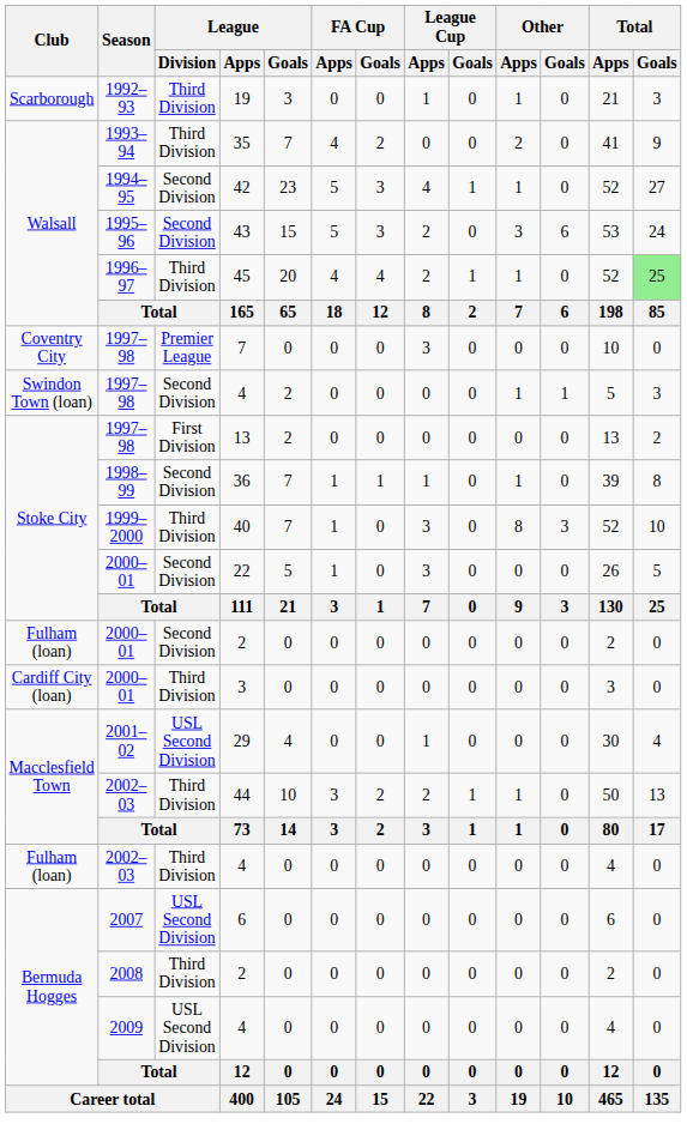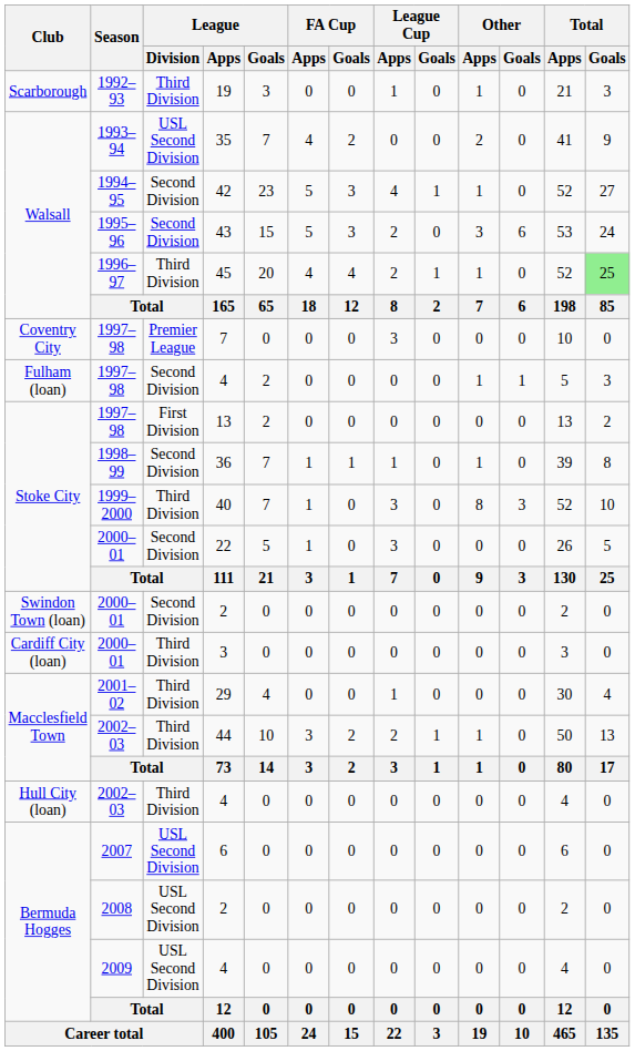35 | League / Division: Third Division -> USL Second Division
1997–98 / 4 | Club: Swindon Town (loan) -> Fulham (loan)
2000–01 / 2 | Club: Fulham (loan) -> Swindon Town (loan)
29 | League / Division: USL Second Division -> Third Division
2002–03 / 4 | Club: Fulham (loan) -> Hull City (loan)
2008 / 2 | League / Division: Third Division -> USL Second Division
